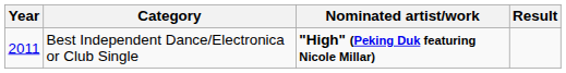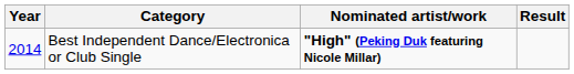Best Independent Dance/Electronica or Club Single | Year: 2011 -> 2014
